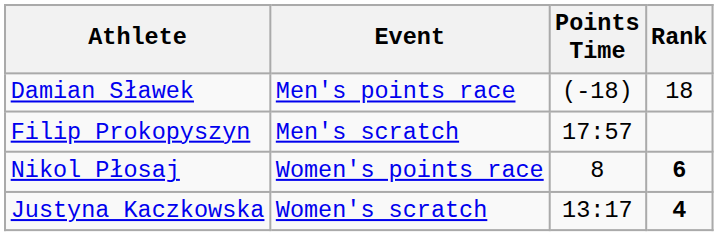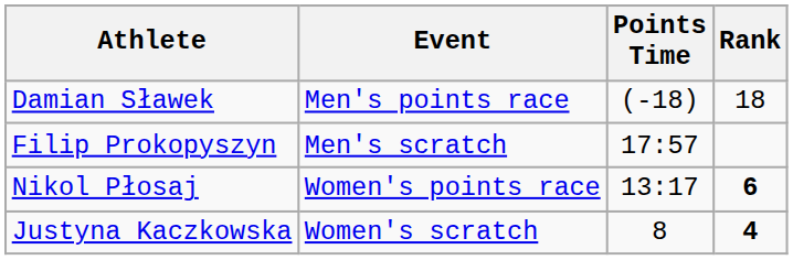Nikol Płosaj | Points Time: 8 -> 13:17
Justyna Kaczkowska | Points Time: 13:17 -> 8
